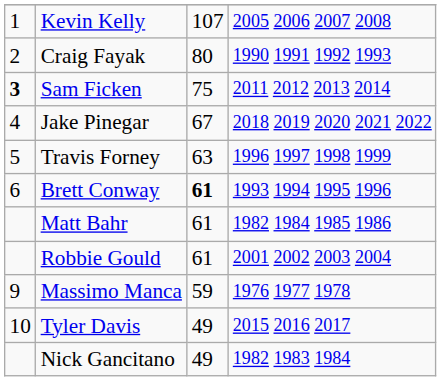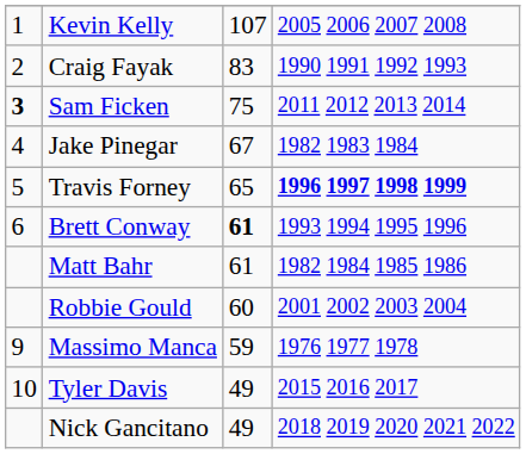Craig Fayak | column 3: 80 -> 83
Jake Pinegar | column 4: 2018 2019 2020 2021 2022 -> 1982 1983 1984
Travis Forney | column 3: 63 -> 65
Travis Forney | column 4: normal -> bold
Robbie Gould | column 3: 61 -> 60
Nick Gancitano | column 4: 1982 1983 1984 -> 2018 2019 2020 2021 2022
